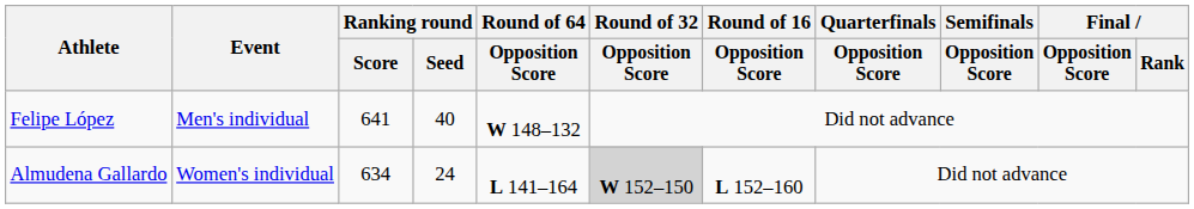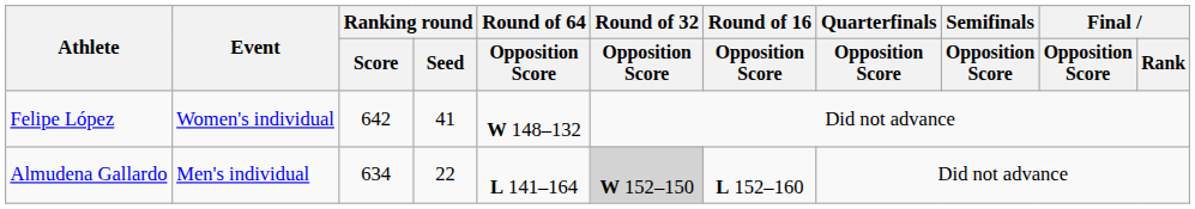Felipe López | Event: Men's individual -> Women's individual
Felipe López | Ranking round / Score: 641 -> 642
Felipe López | Ranking round / Seed: 40 -> 41
Almudena Gallardo | Event: Women's individual -> Men's individual
Almudena Gallardo | Ranking round / Seed: 24 -> 22
